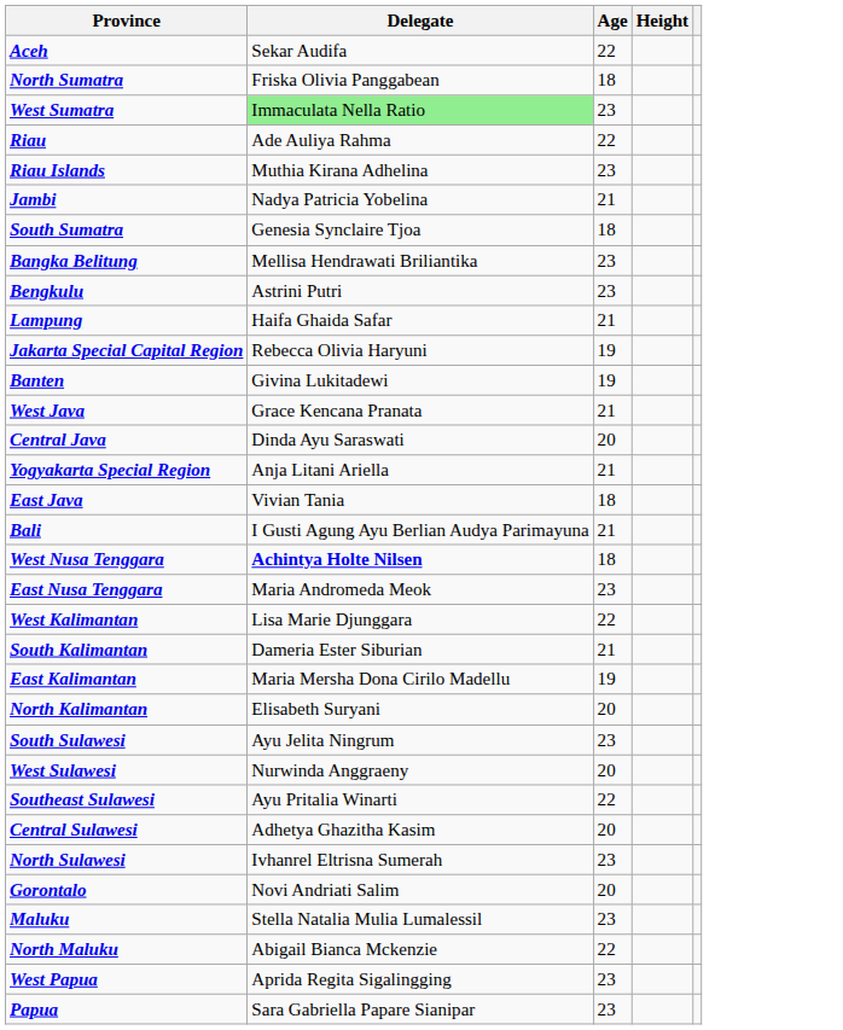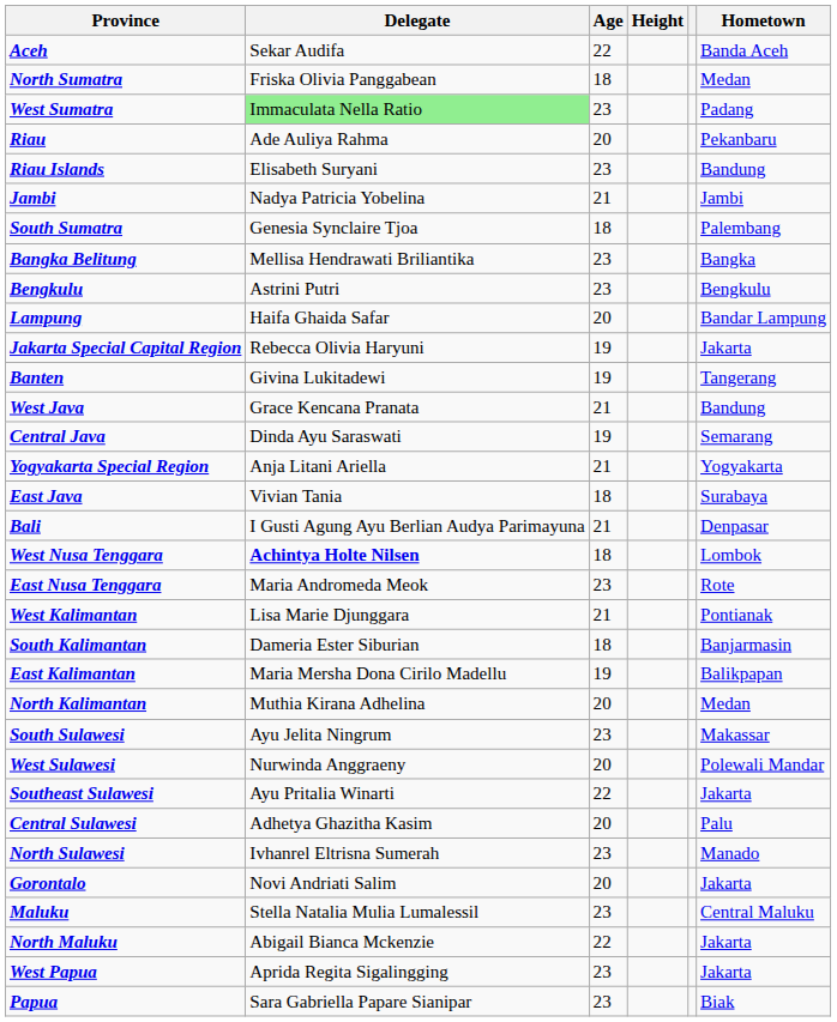+ column: Hometown | Banda Aceh | Medan | Padang | Pekanbaru | Bandung | Jambi | Palembang | Bangka | Bengkulu | Bandar Lampung | Jakarta | Tangerang | Bandung | Semarang | Yogyakarta | Surabaya | Denpasar | Lombok | Rote | Pontianak | Banjarmasin | Balikpapan | Medan | Makassar | Polewali Mandar | Jakarta | Palu | Manado | Jakarta | Central Maluku | Jakarta | Jakarta | Biak
Riau | Age: 22 -> 20
Riau Islands | Delegate: Muthia Kirana Adhelina -> Elisabeth Suryani
Lampung | Age: 21 -> 20
Central Java | Age: 20 -> 19
West Kalimantan | Age: 22 -> 21
South Kalimantan | Age: 21 -> 18
North Kalimantan | Delegate: Elisabeth Suryani -> Muthia Kirana Adhelina
